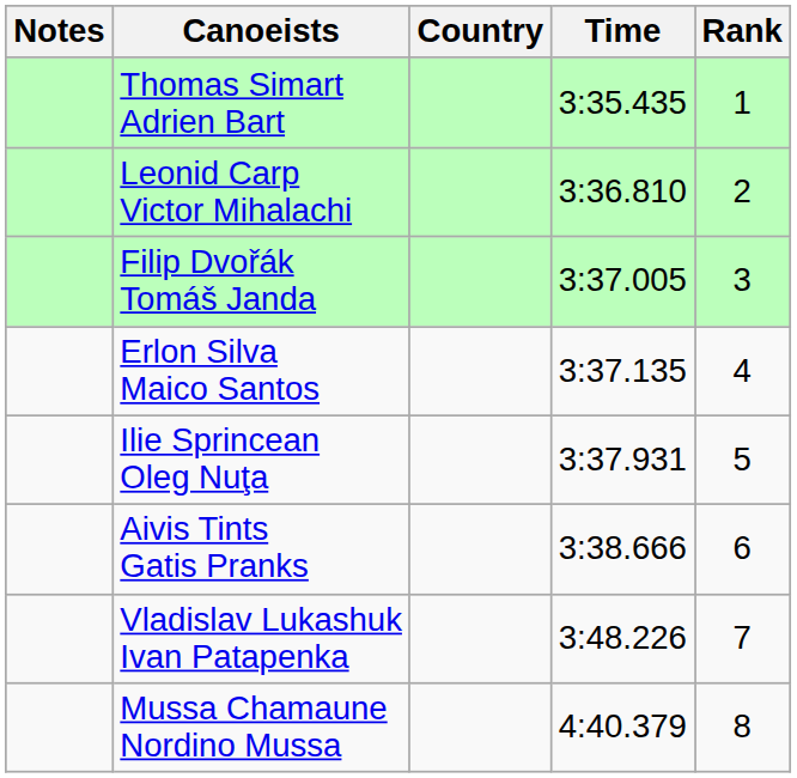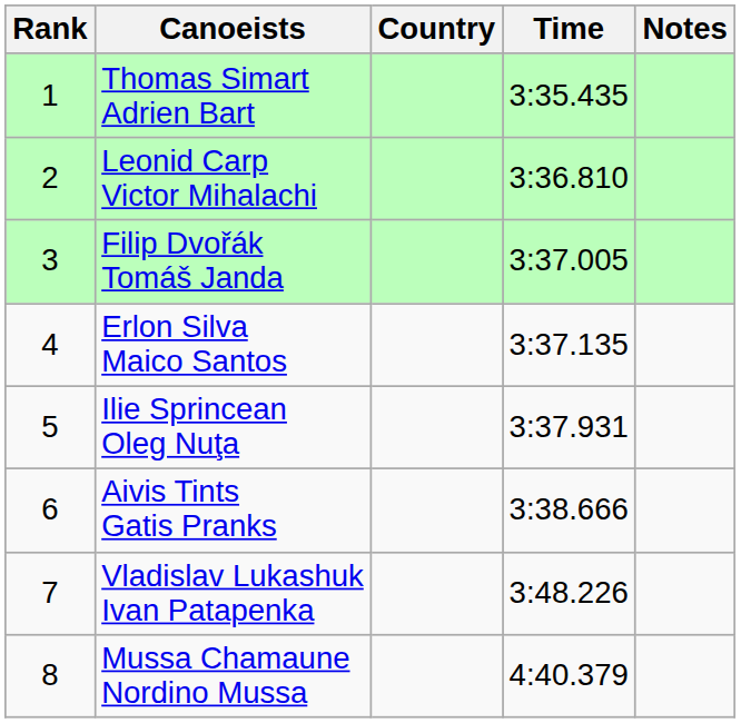columns swapped: Rank <-> Notes
